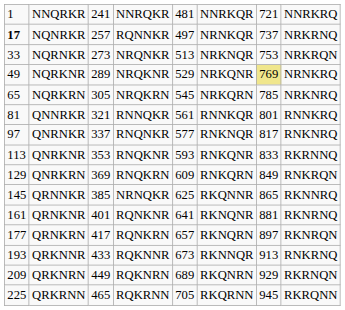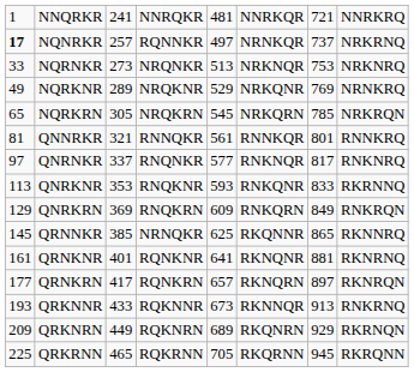NQRNKR | column 8: NRKRQN -> NRKNRQ
NQRKNR | column 7: khaki background -> no background
NQRKRN | column 8: NRKNRQ -> NRKRQN
